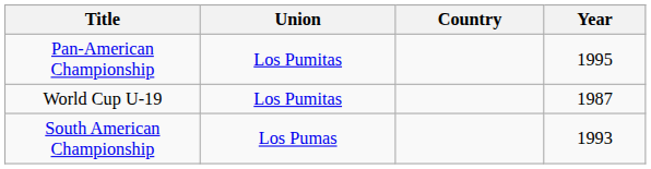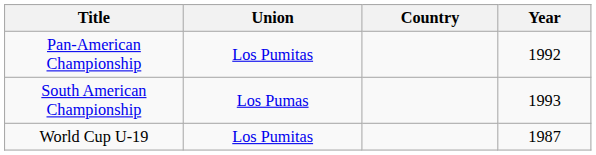Pan-American Championship | Year: 1995 -> 1992
rows swapped: South American Championship <-> World Cup U-19
